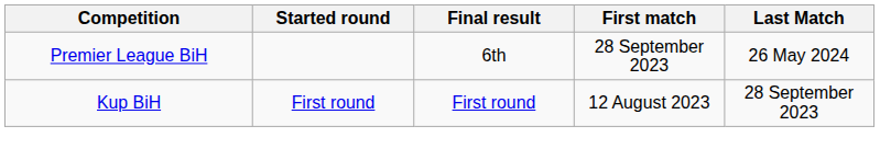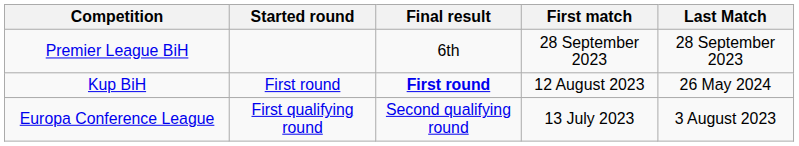Premier League BiH | Last Match: 26 May 2024 -> 28 September 2023
Kup BiH | Final result: normal -> bold
Kup BiH | Last Match: 28 September 2023 -> 26 May 2024
+ row: Europa Conference League | First qualifying round | Second qualifying round | 13 July 2023 | 3 August 2023
